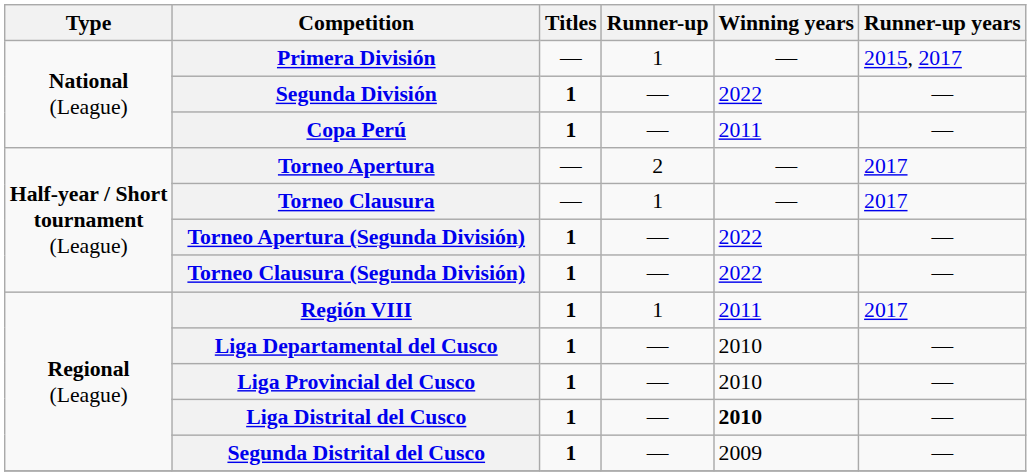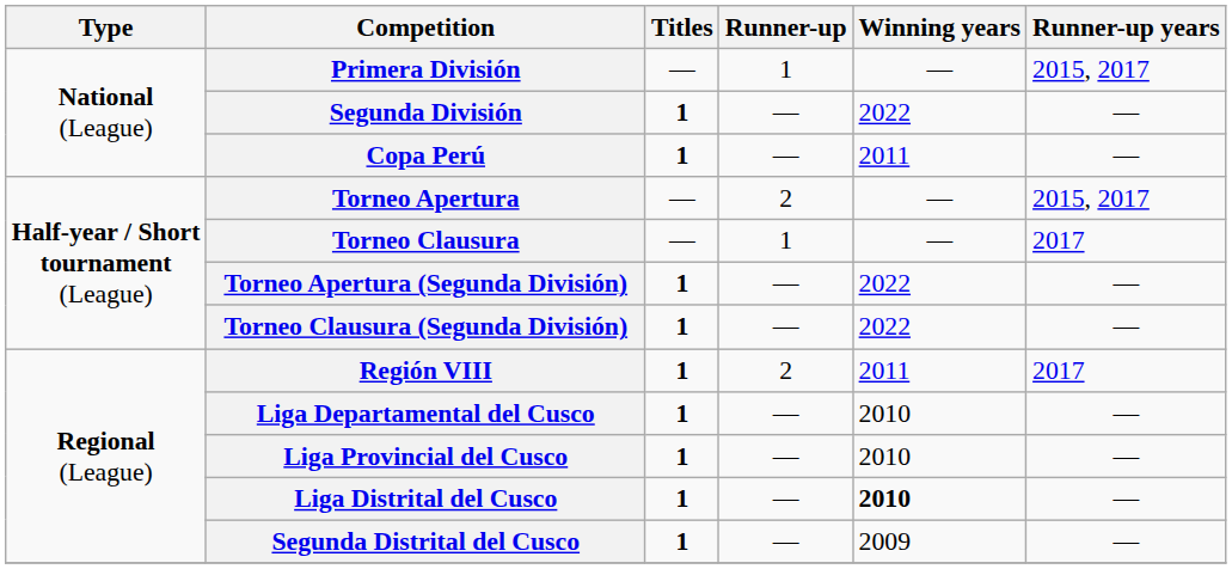Torneo Apertura | Runner-up years: 2017 -> 2015, 2017
Región VIII | Runner-up: 1 -> 2
